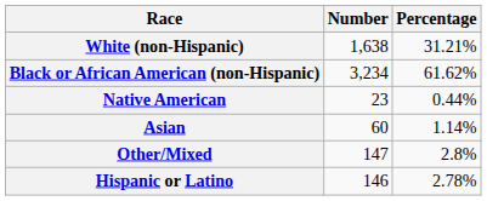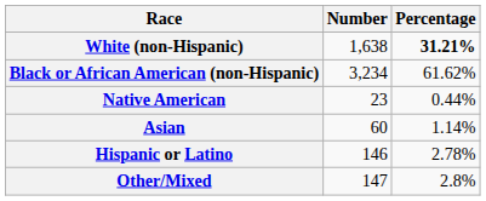White (non-Hispanic) | Percentage: normal -> bold
rows swapped: Other/Mixed <-> Hispanic or Latino
